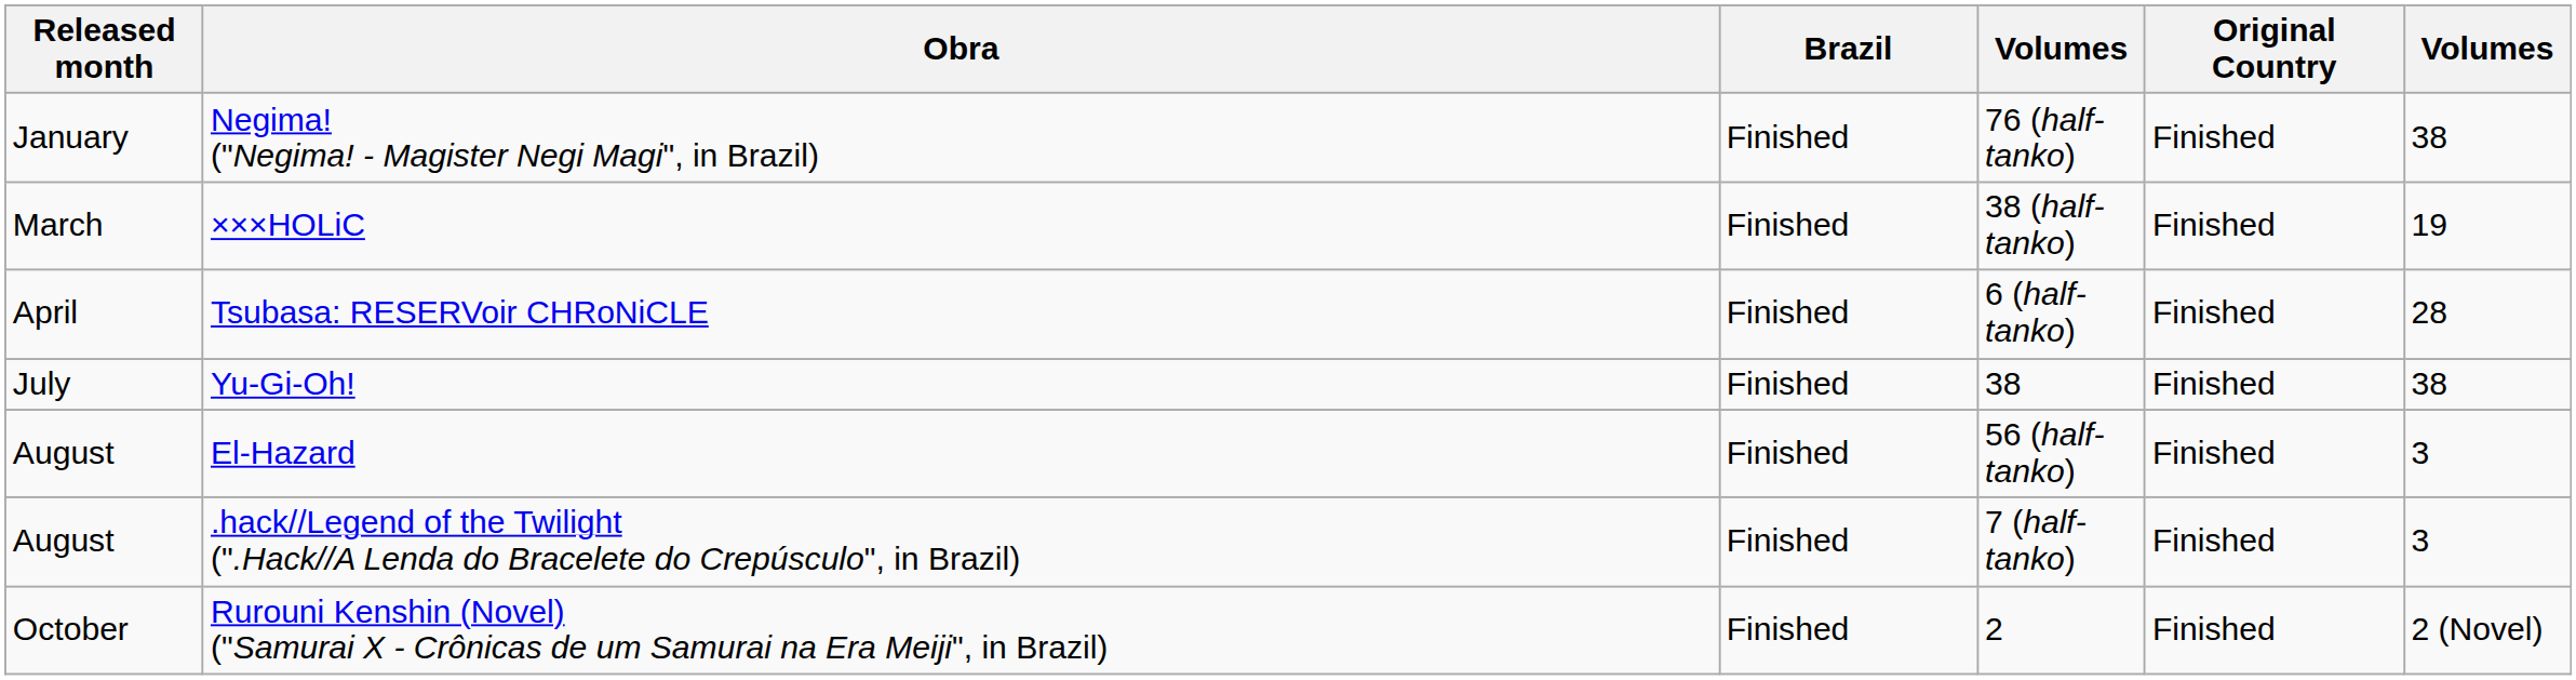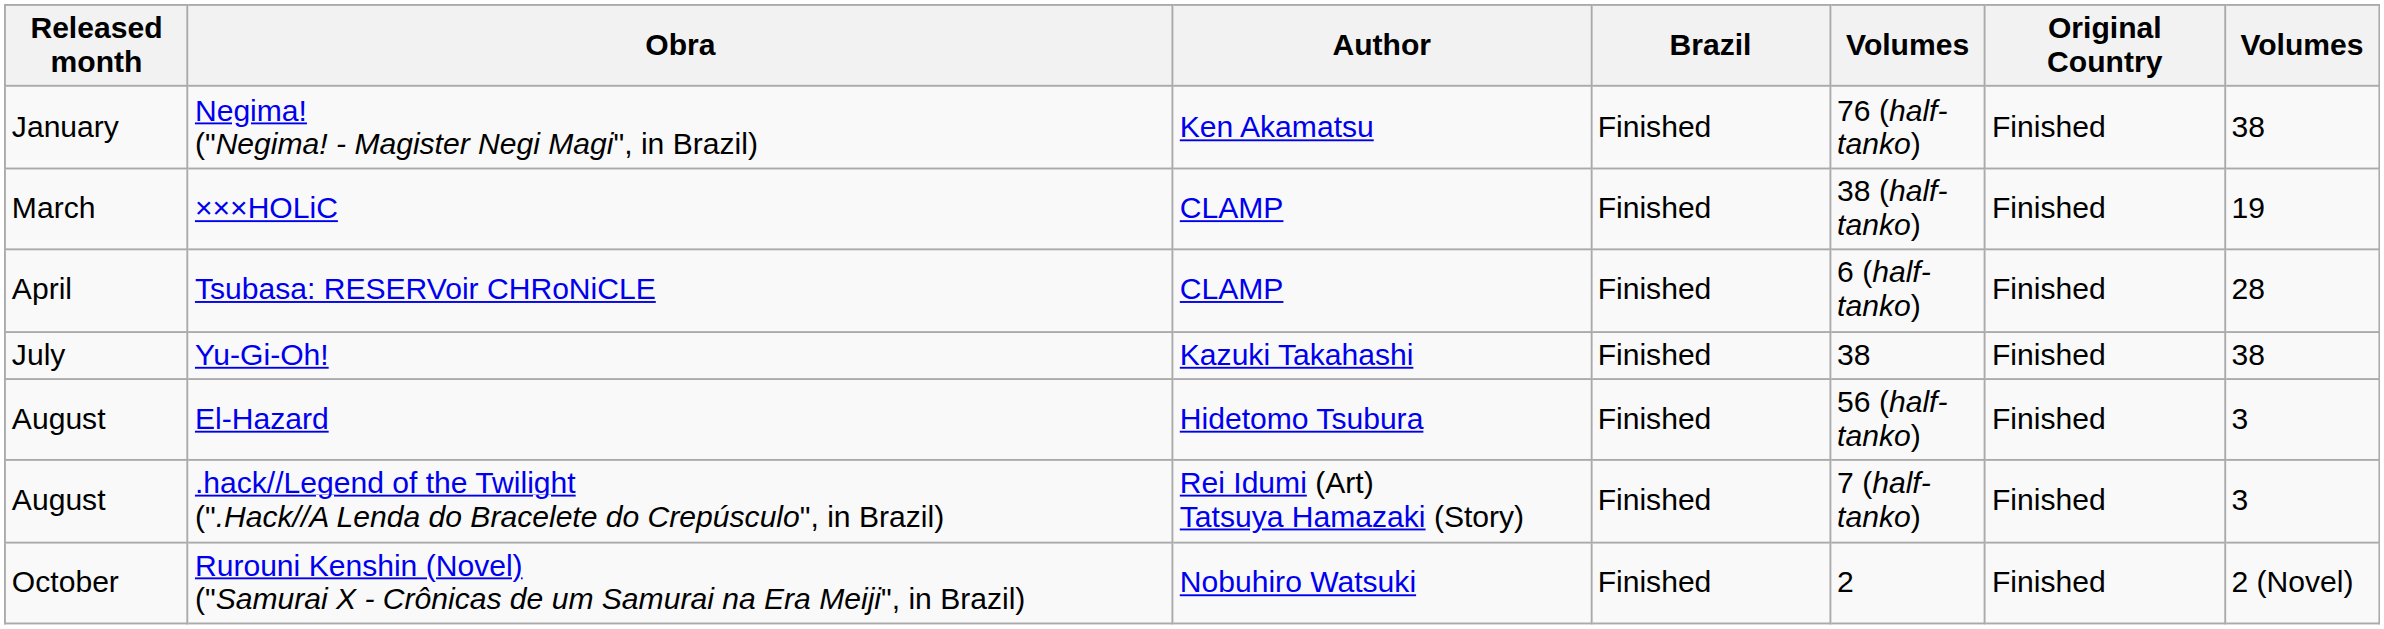+ column: Author | Ken Akamatsu | CLAMP | CLAMP | Kazuki Takahashi | Hidetomo Tsubura | Rei Idumi (Art) Tatsuya Hamazaki (Story) | Nobuhiro Watsuki
